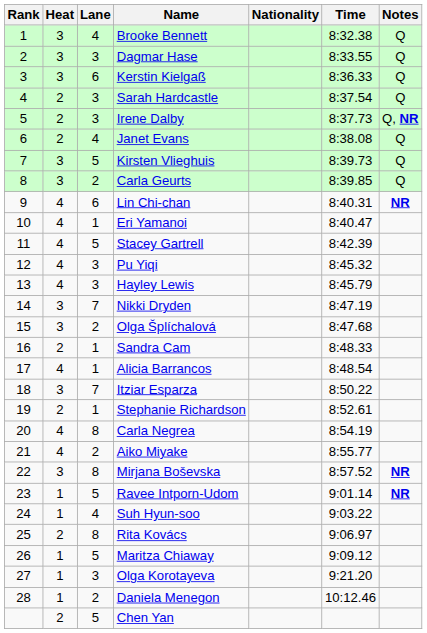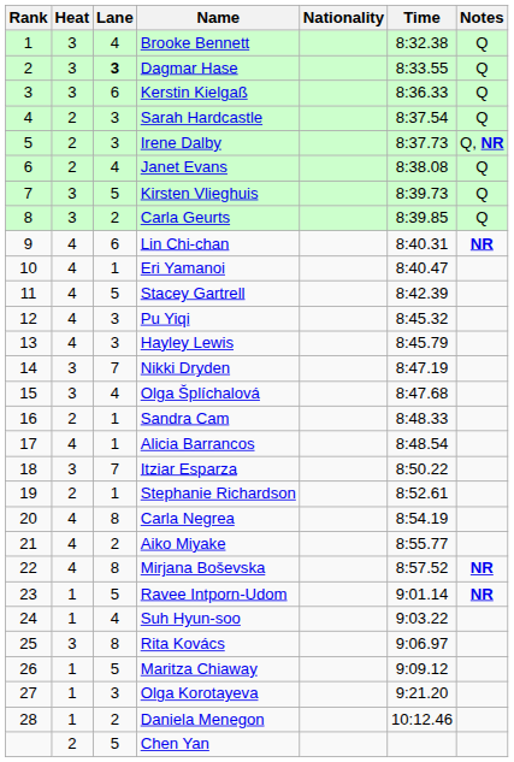Dagmar Hase | Lane: normal -> bold
Olga Šplíchalová | Lane: 2 -> 4
Mirjana Boševska | Heat: 3 -> 4
Rita Kovács | Heat: 2 -> 3
